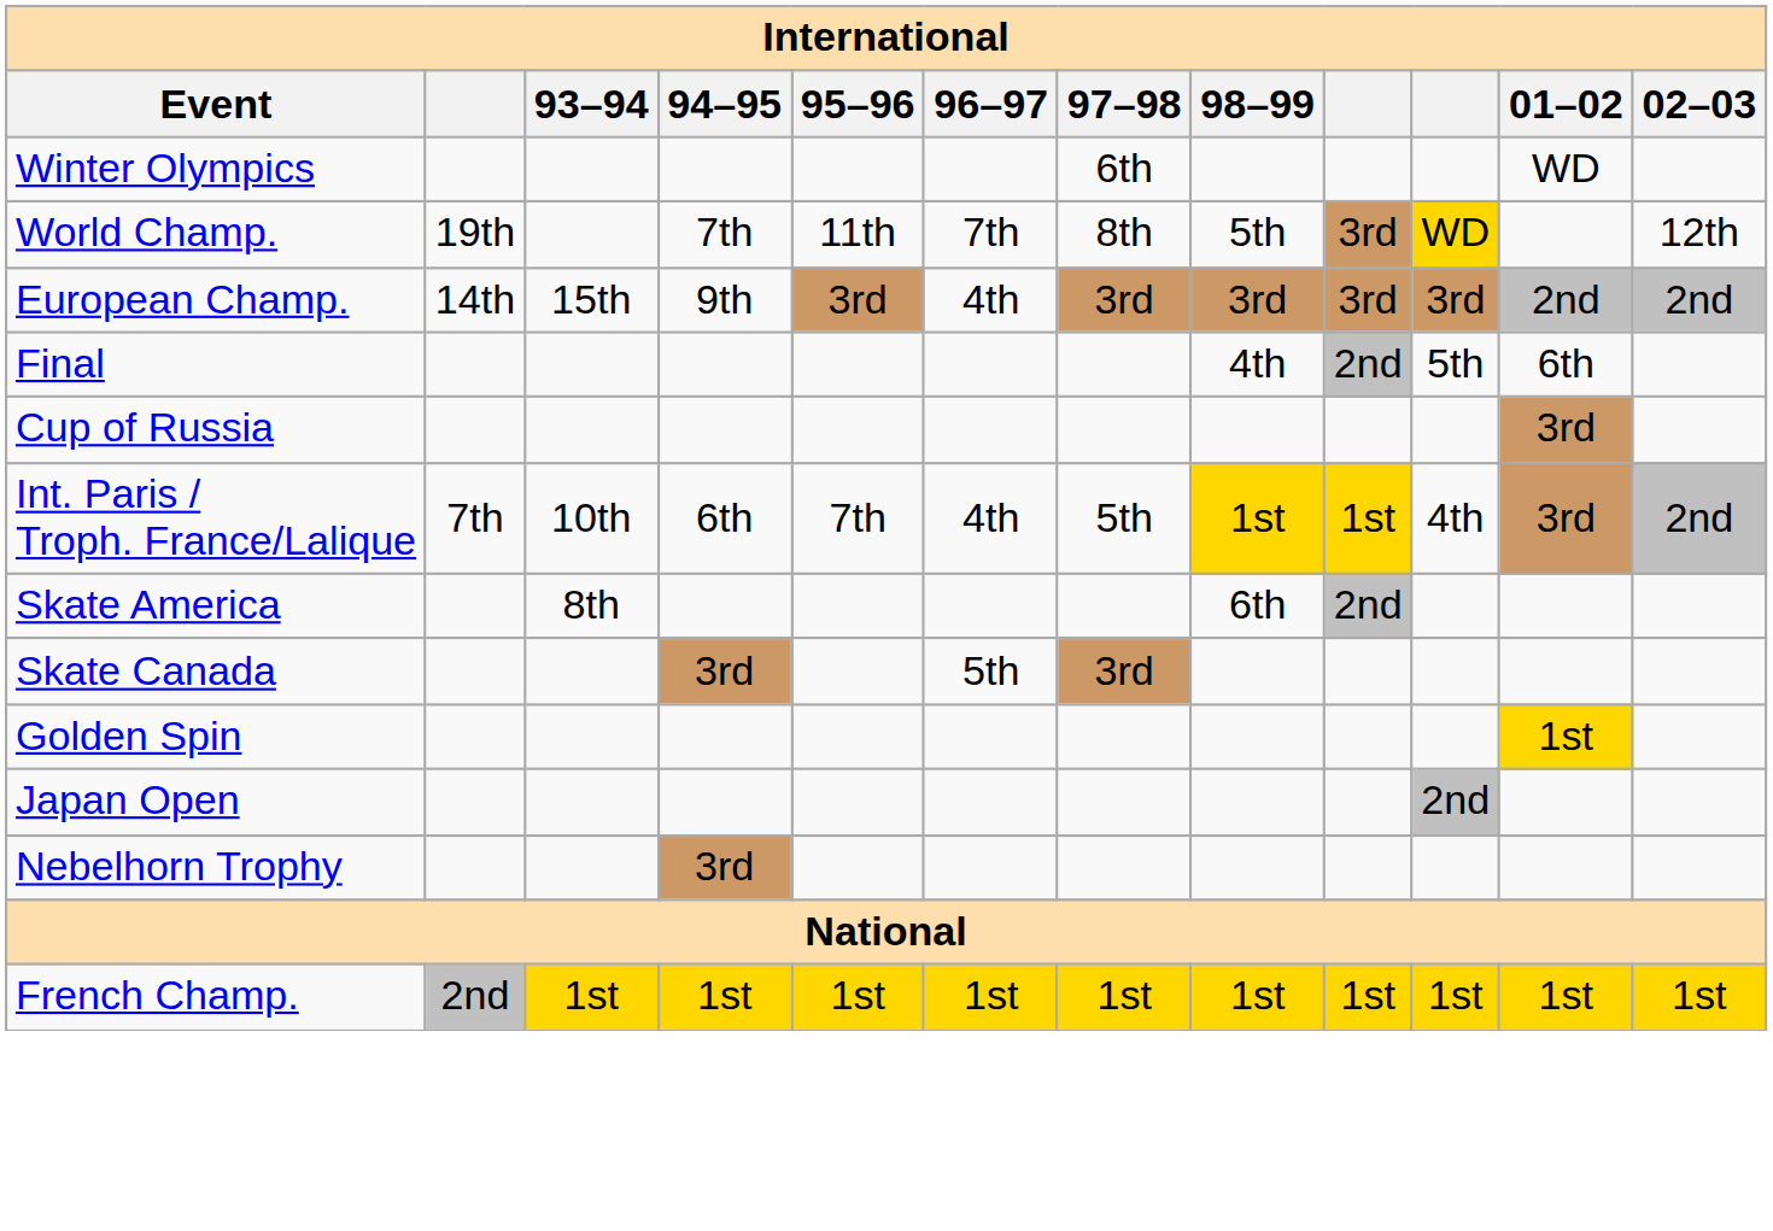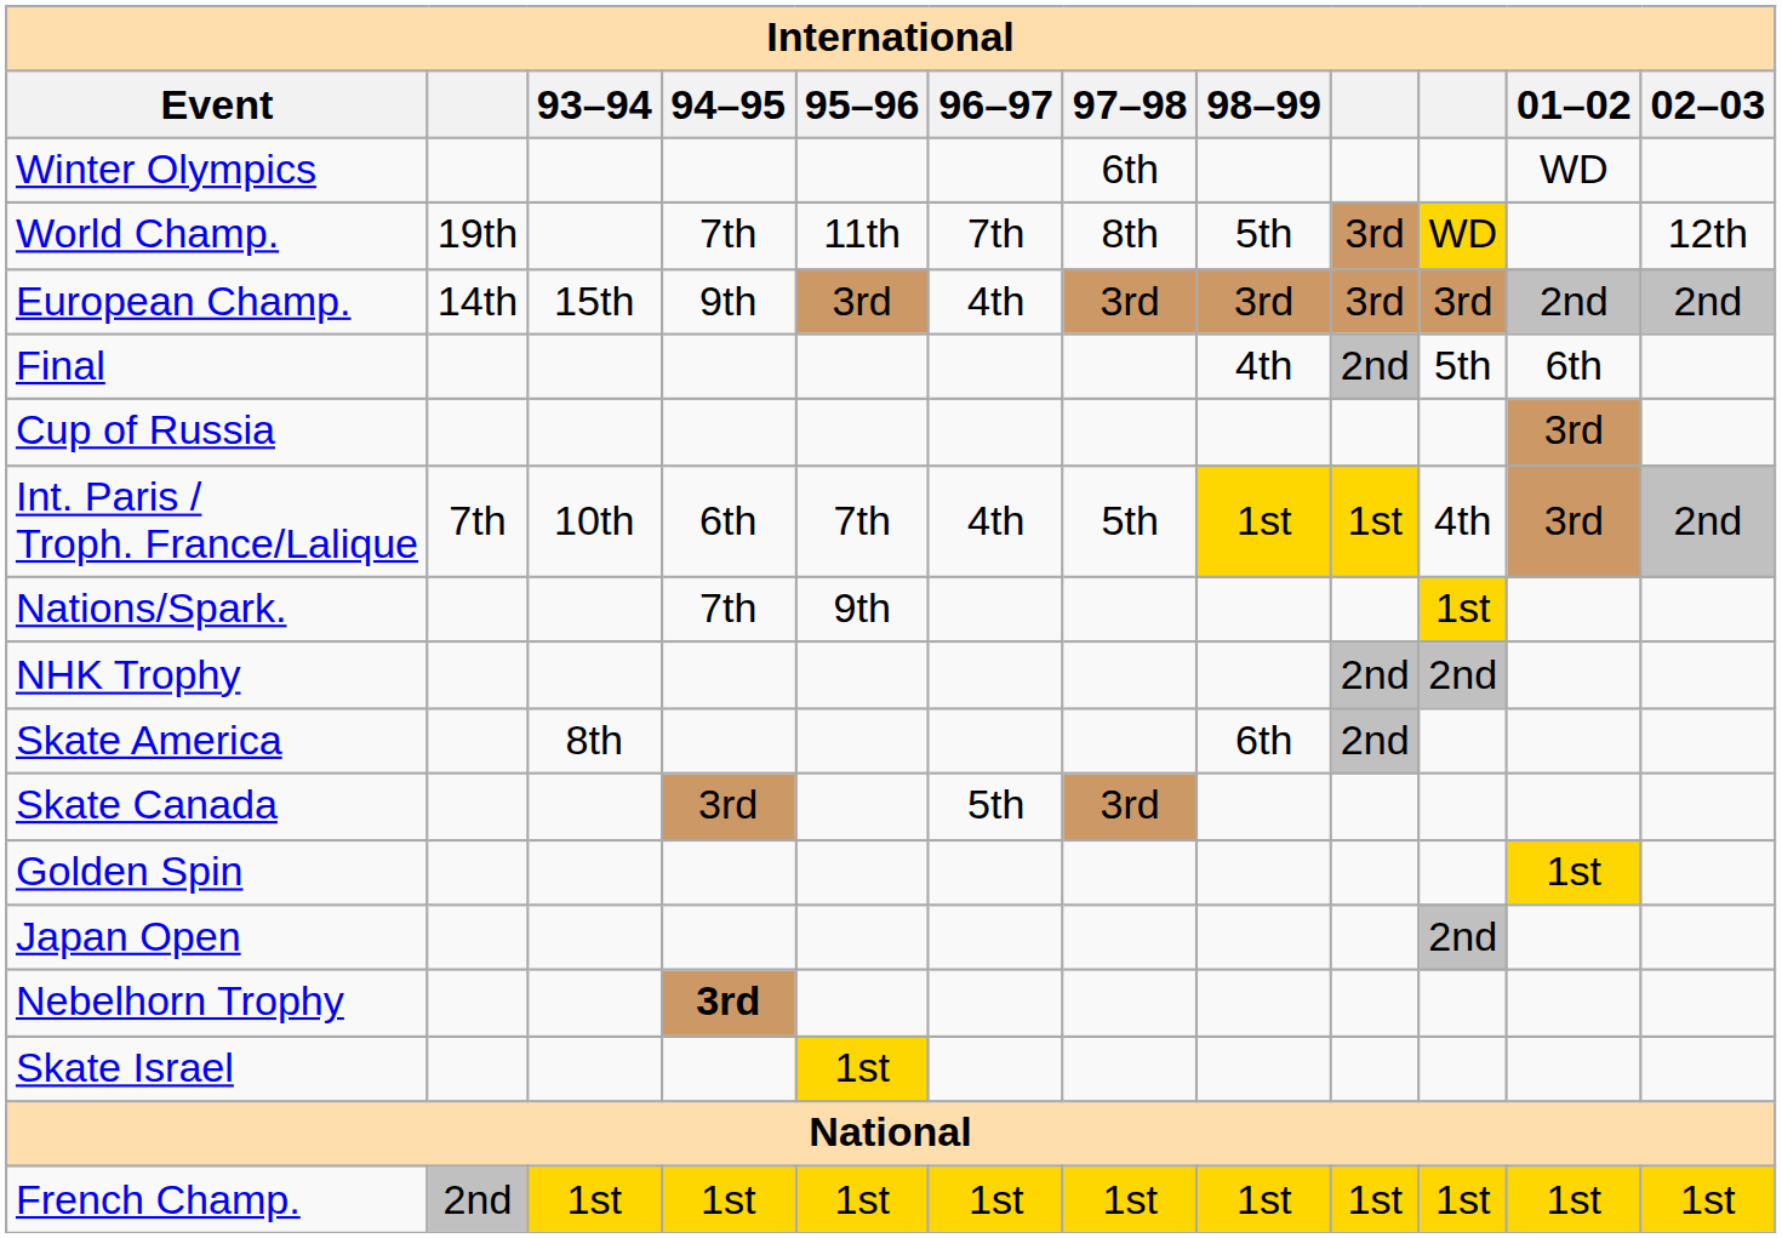+ row: Nations/Spark. | 7th | 9th | 1st
+ row: NHK Trophy | 2nd | 2nd
Nebelhorn Trophy | 94–95: normal -> bold
+ row: Skate Israel | 1st
